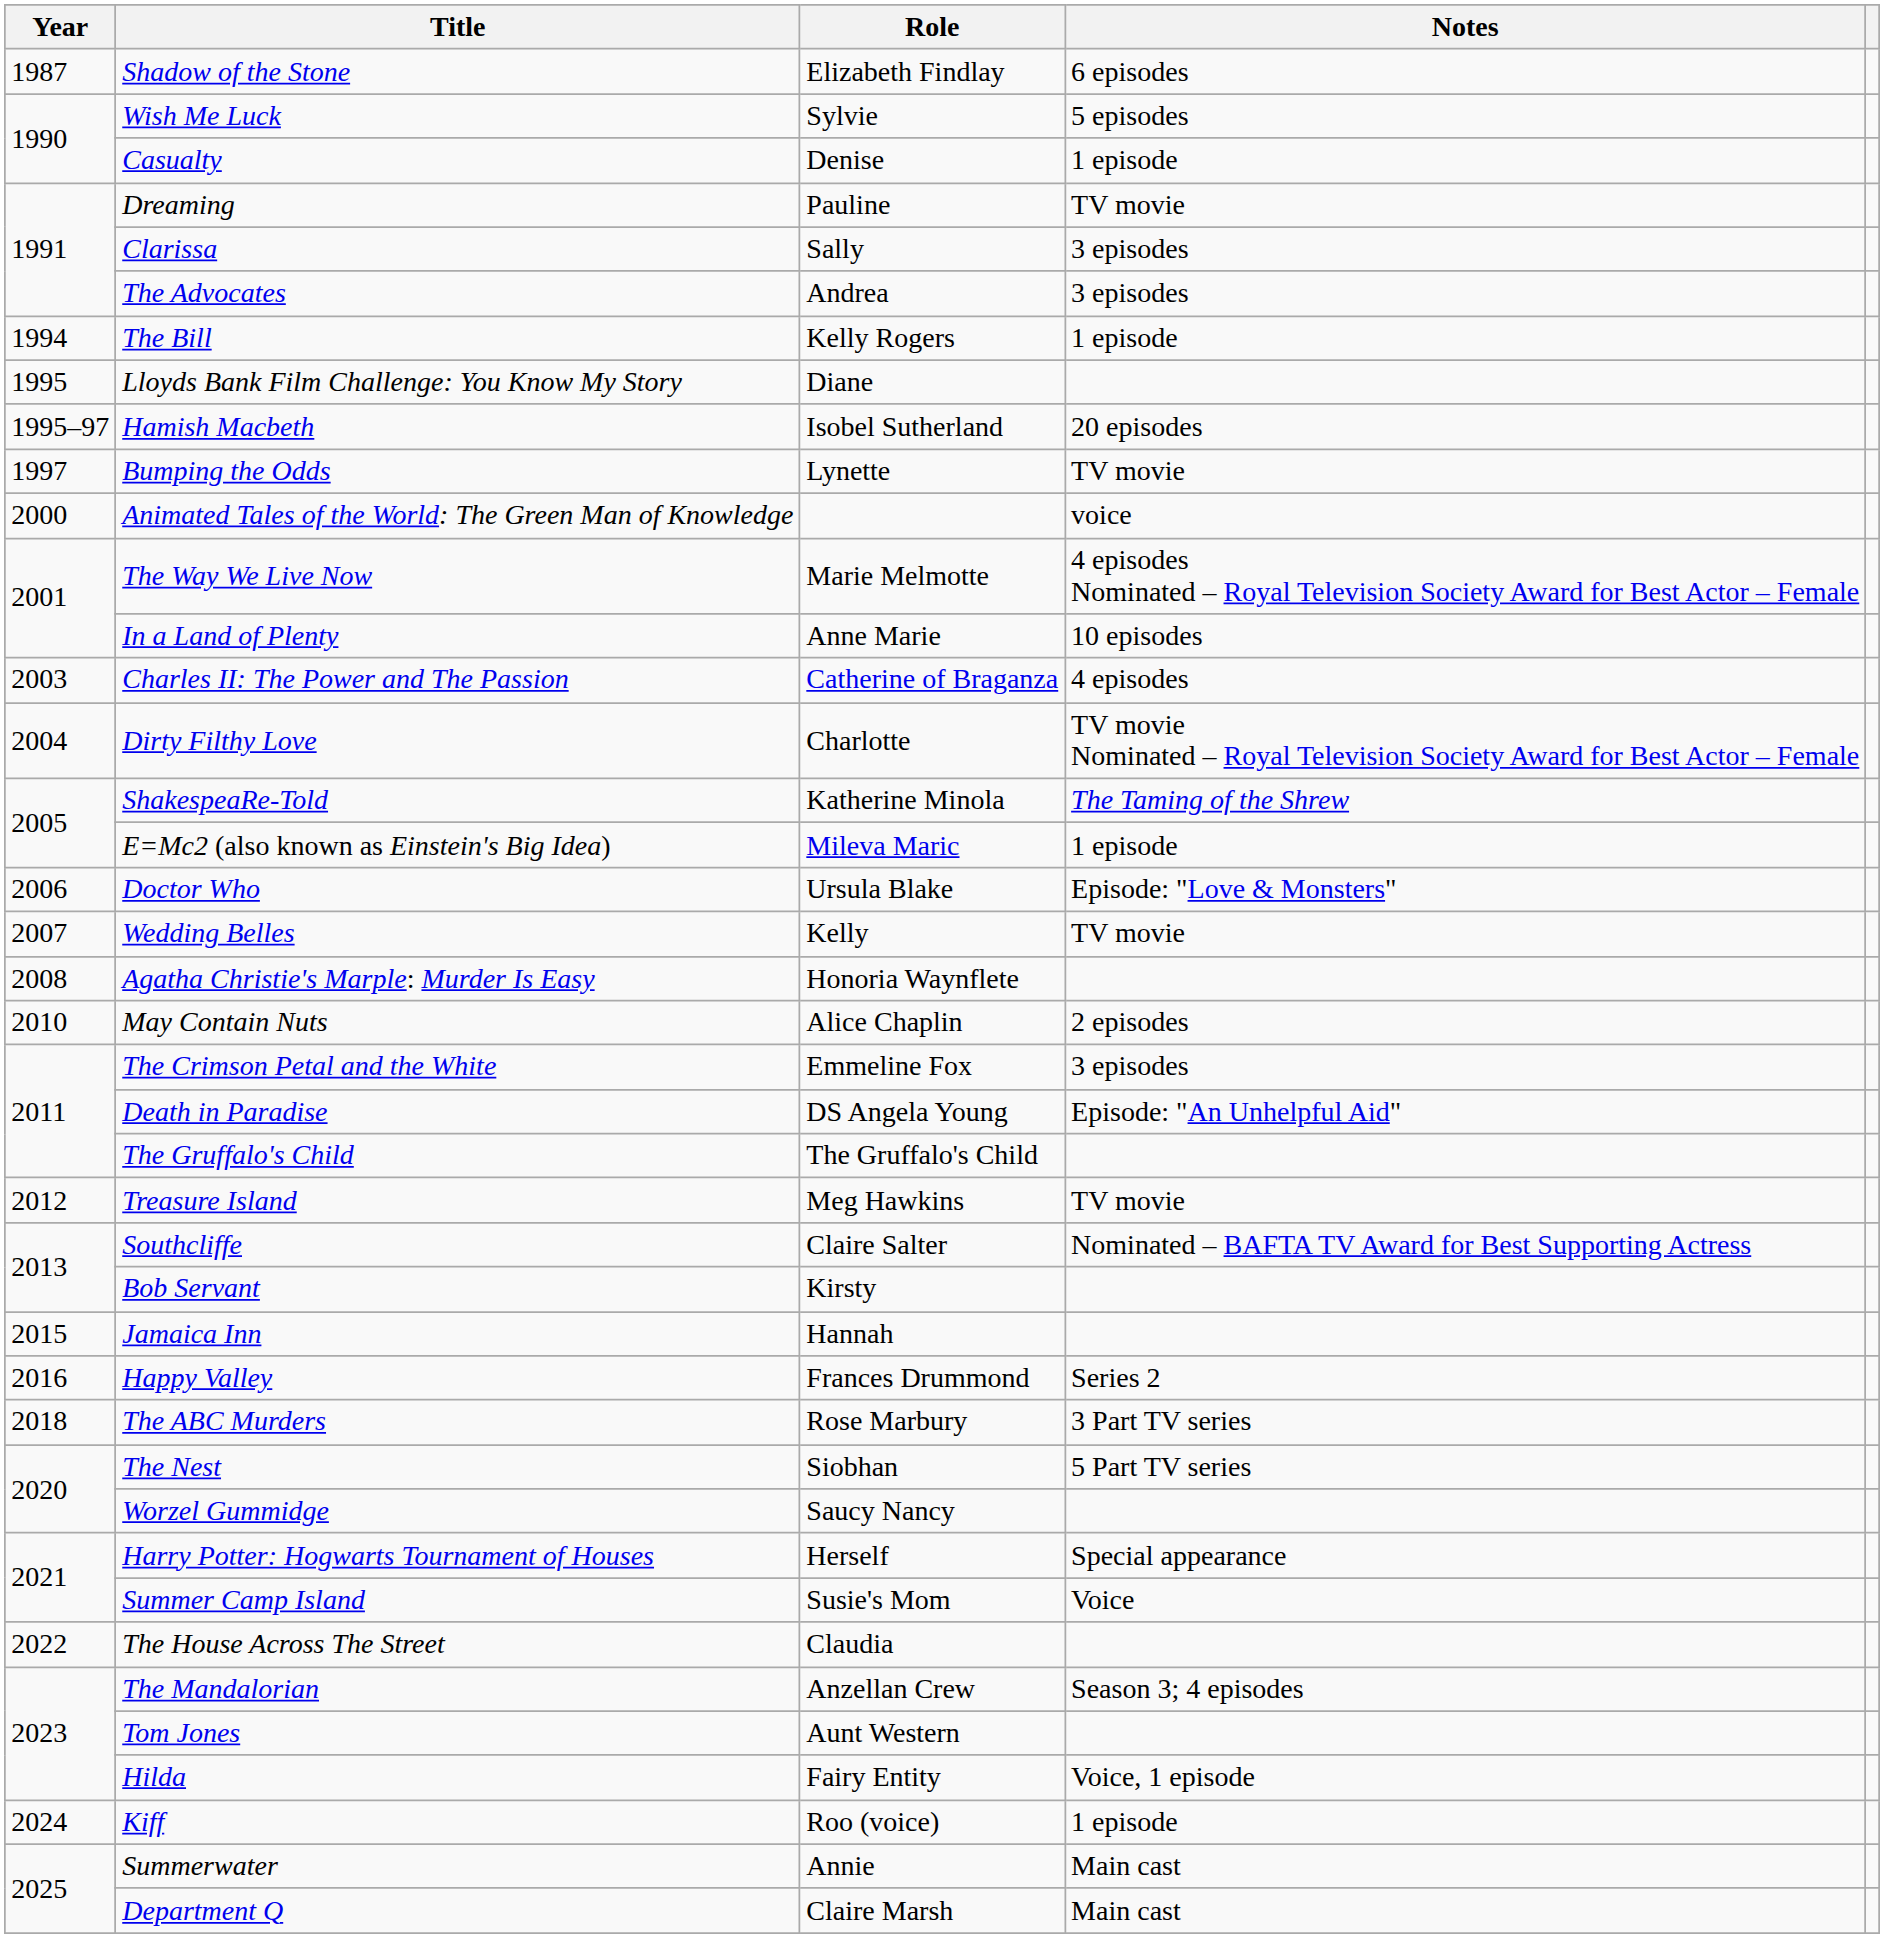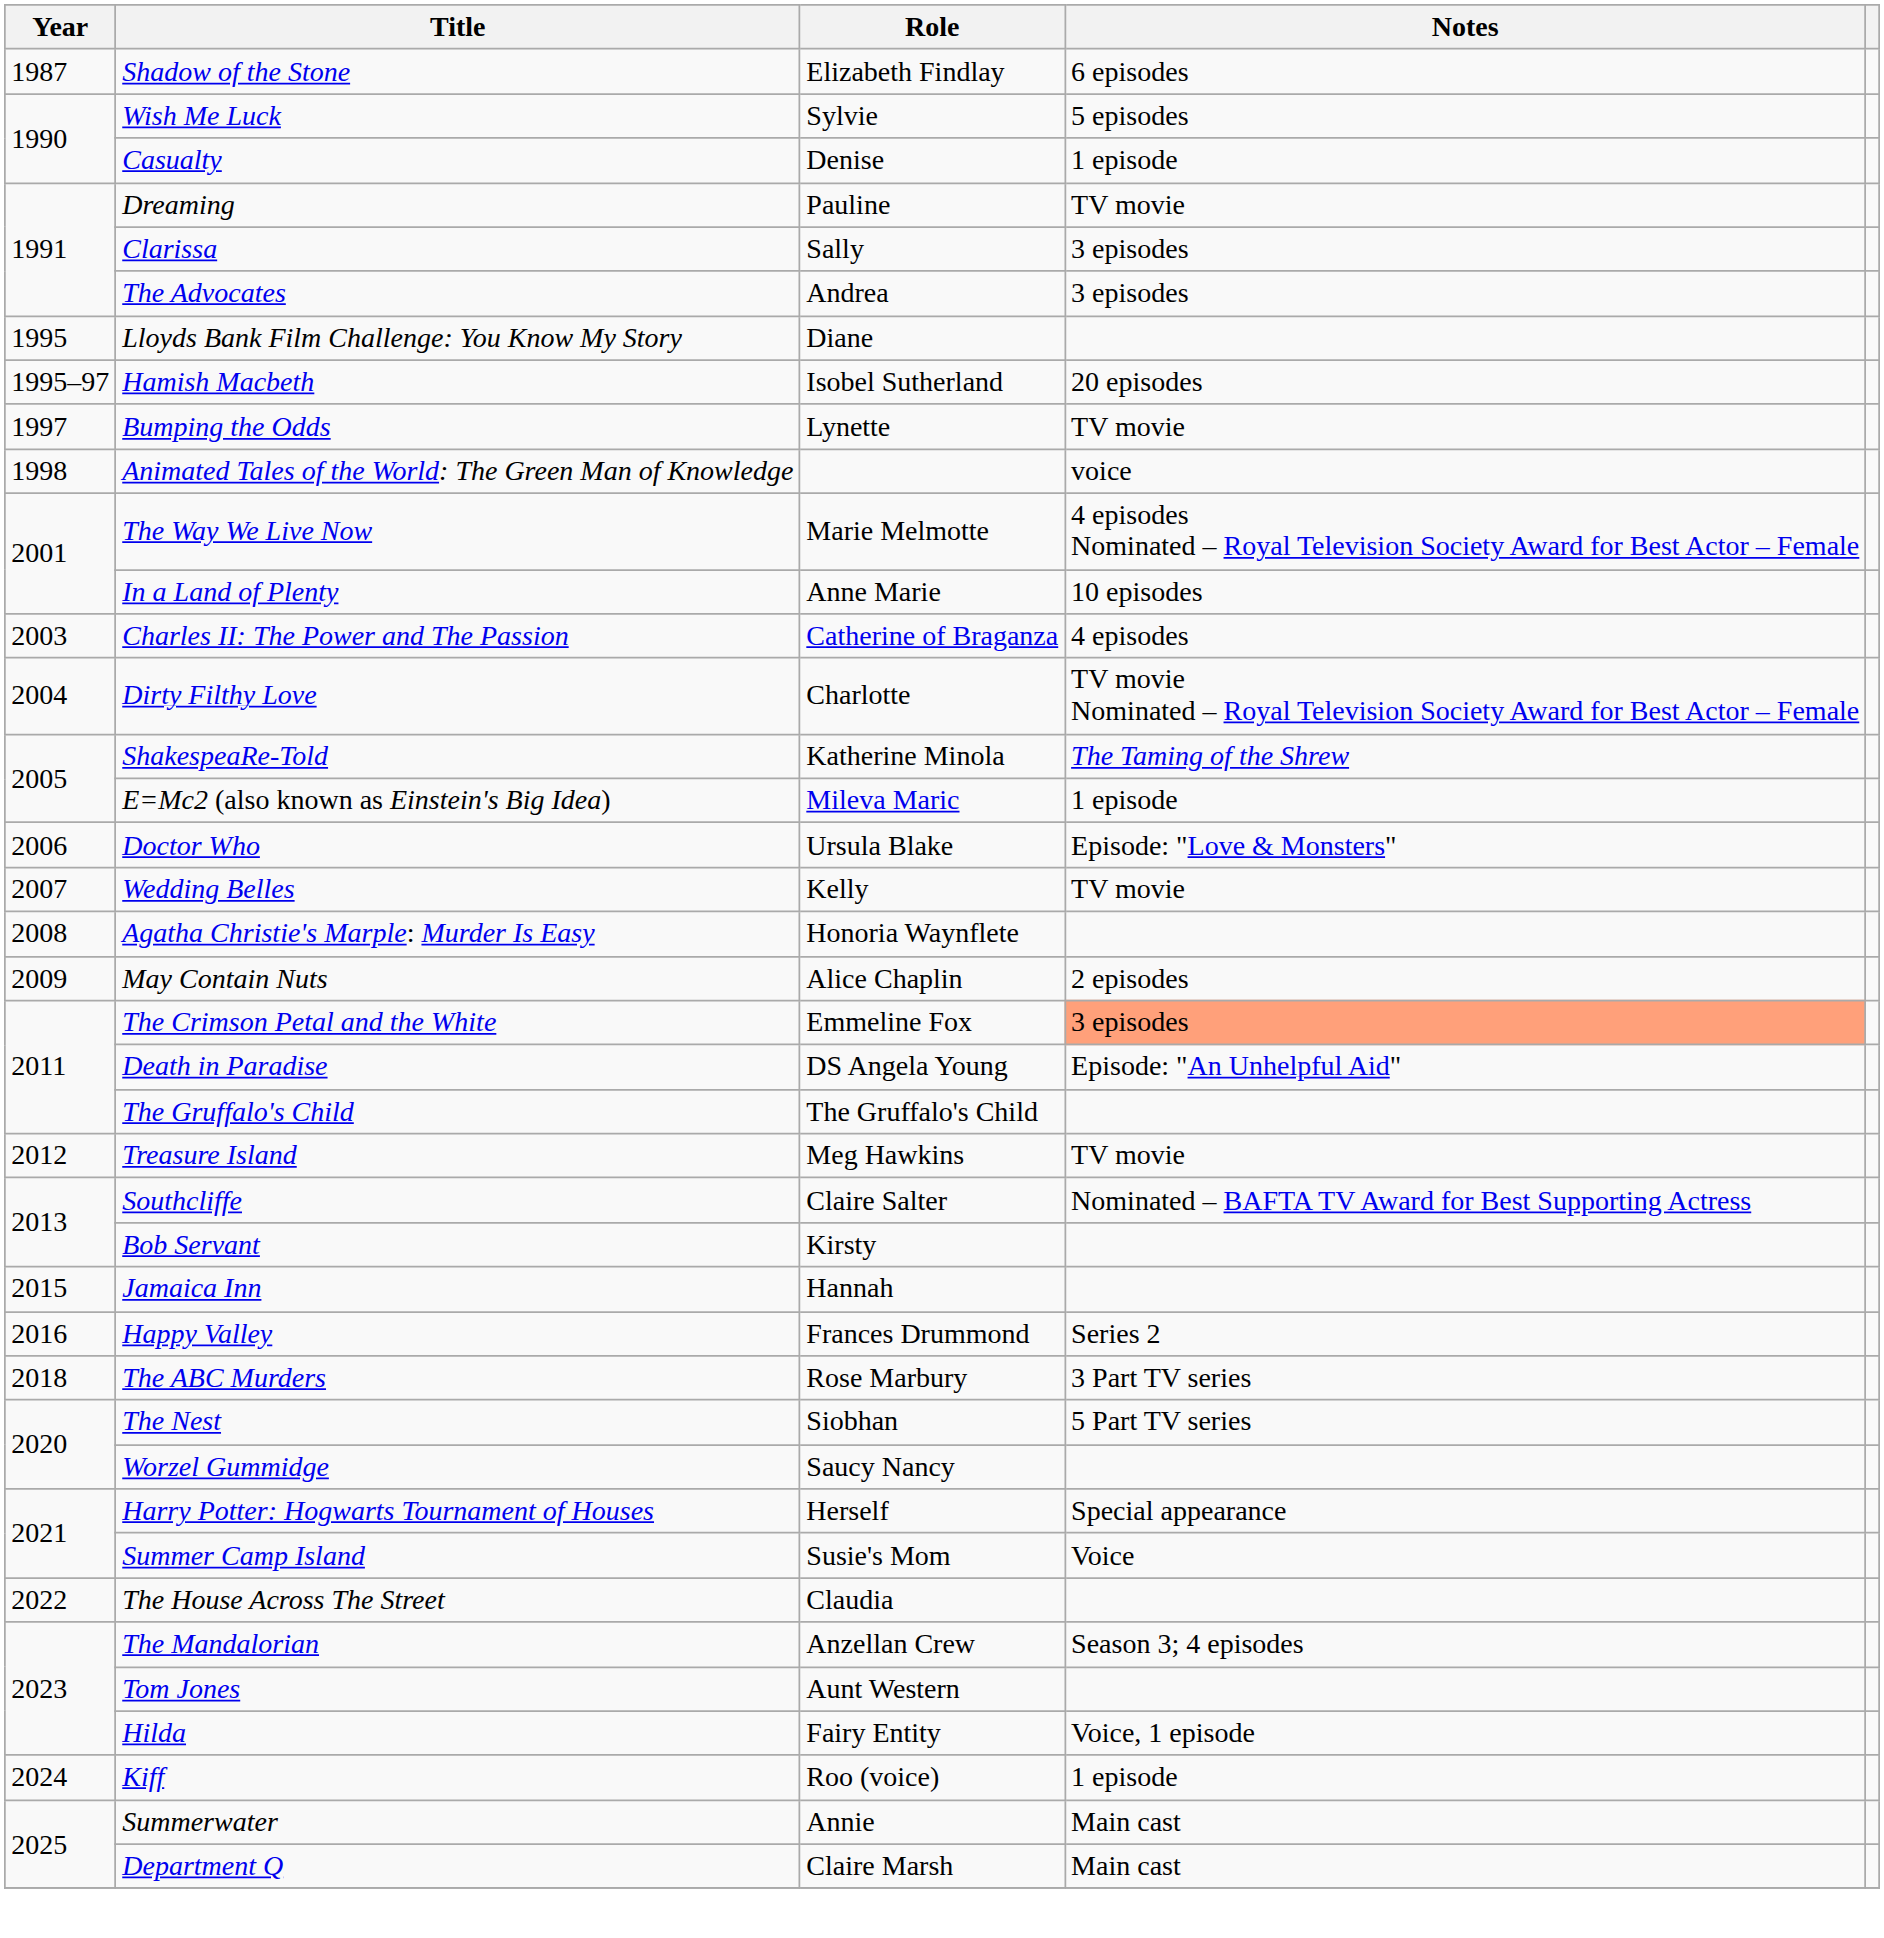- row: 1994 | The Bill | Kelly Rogers | 1 episode
Animated Tales of the World: The Green Man of Knowledge | Year: 2000 -> 1998
May Contain Nuts | Year: 2010 -> 2009
The Crimson Petal and the White | Notes: no background -> lightsalmon background
